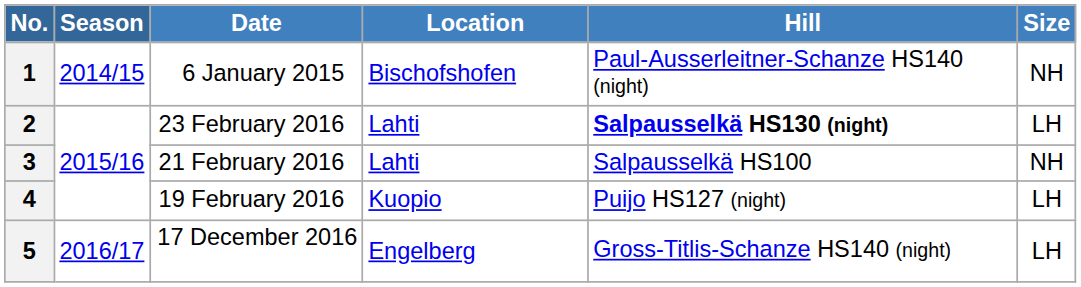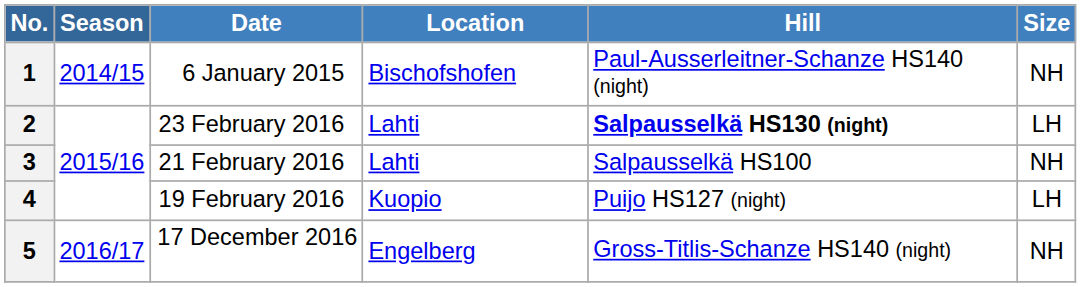5 | Size: LH -> NH
